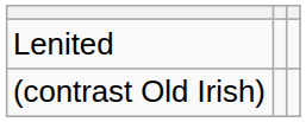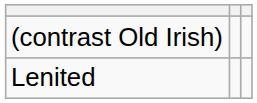rows swapped: Lenited <-> (contrast Old Irish)
